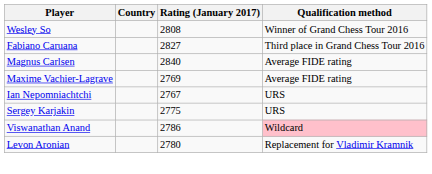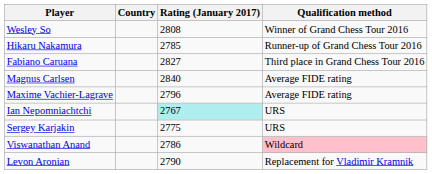+ row: Hikaru Nakamura | 2785 | Runner-up of Grand Chess Tour 2016
Maxime Vachier-Lagrave | Rating (January 2017): 2769 -> 2796
Ian Nepomniachtchi | Rating (January 2017): no background -> paleturquoise background
Levon Aronian | Rating (January 2017): 2780 -> 2790
